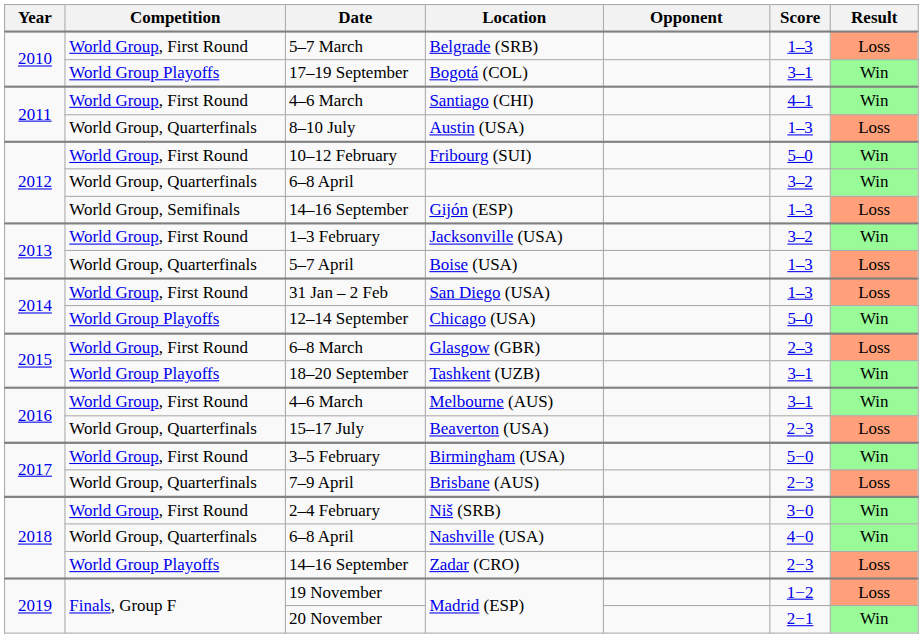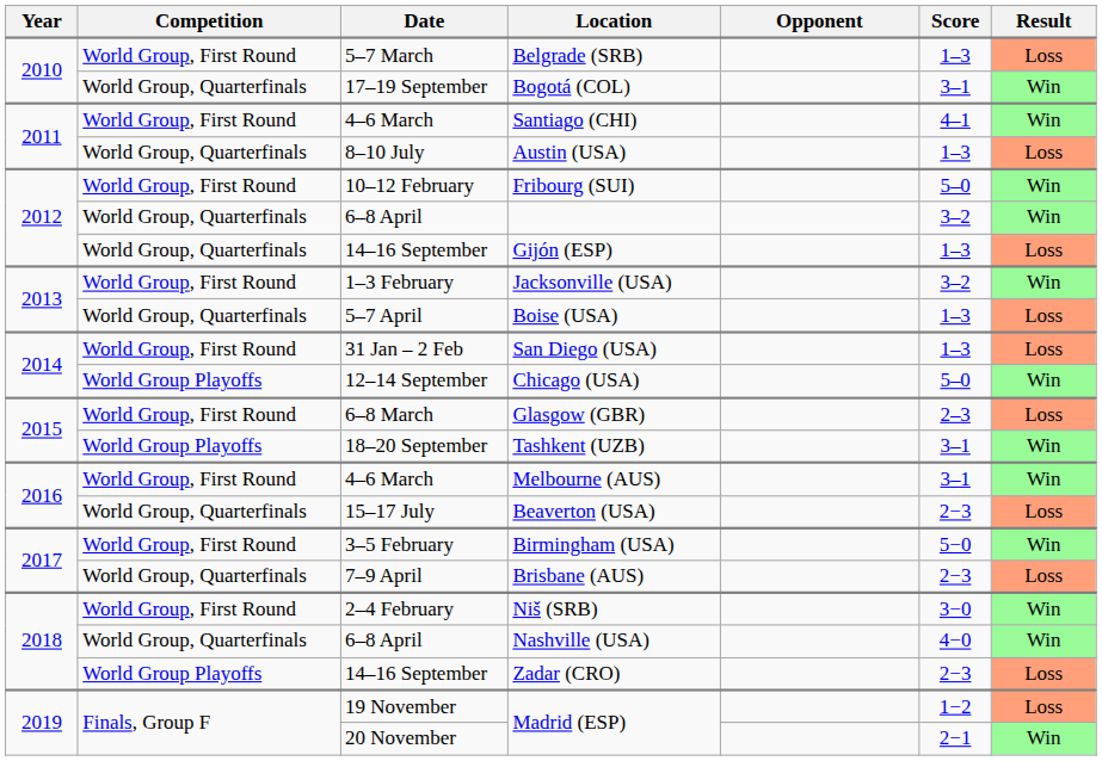Bogotá (COL) | Competition: World Group Playoffs -> World Group, Quarterfinals
Gijón (ESP) | Competition: World Group, Semifinals -> World Group, Quarterfinals
